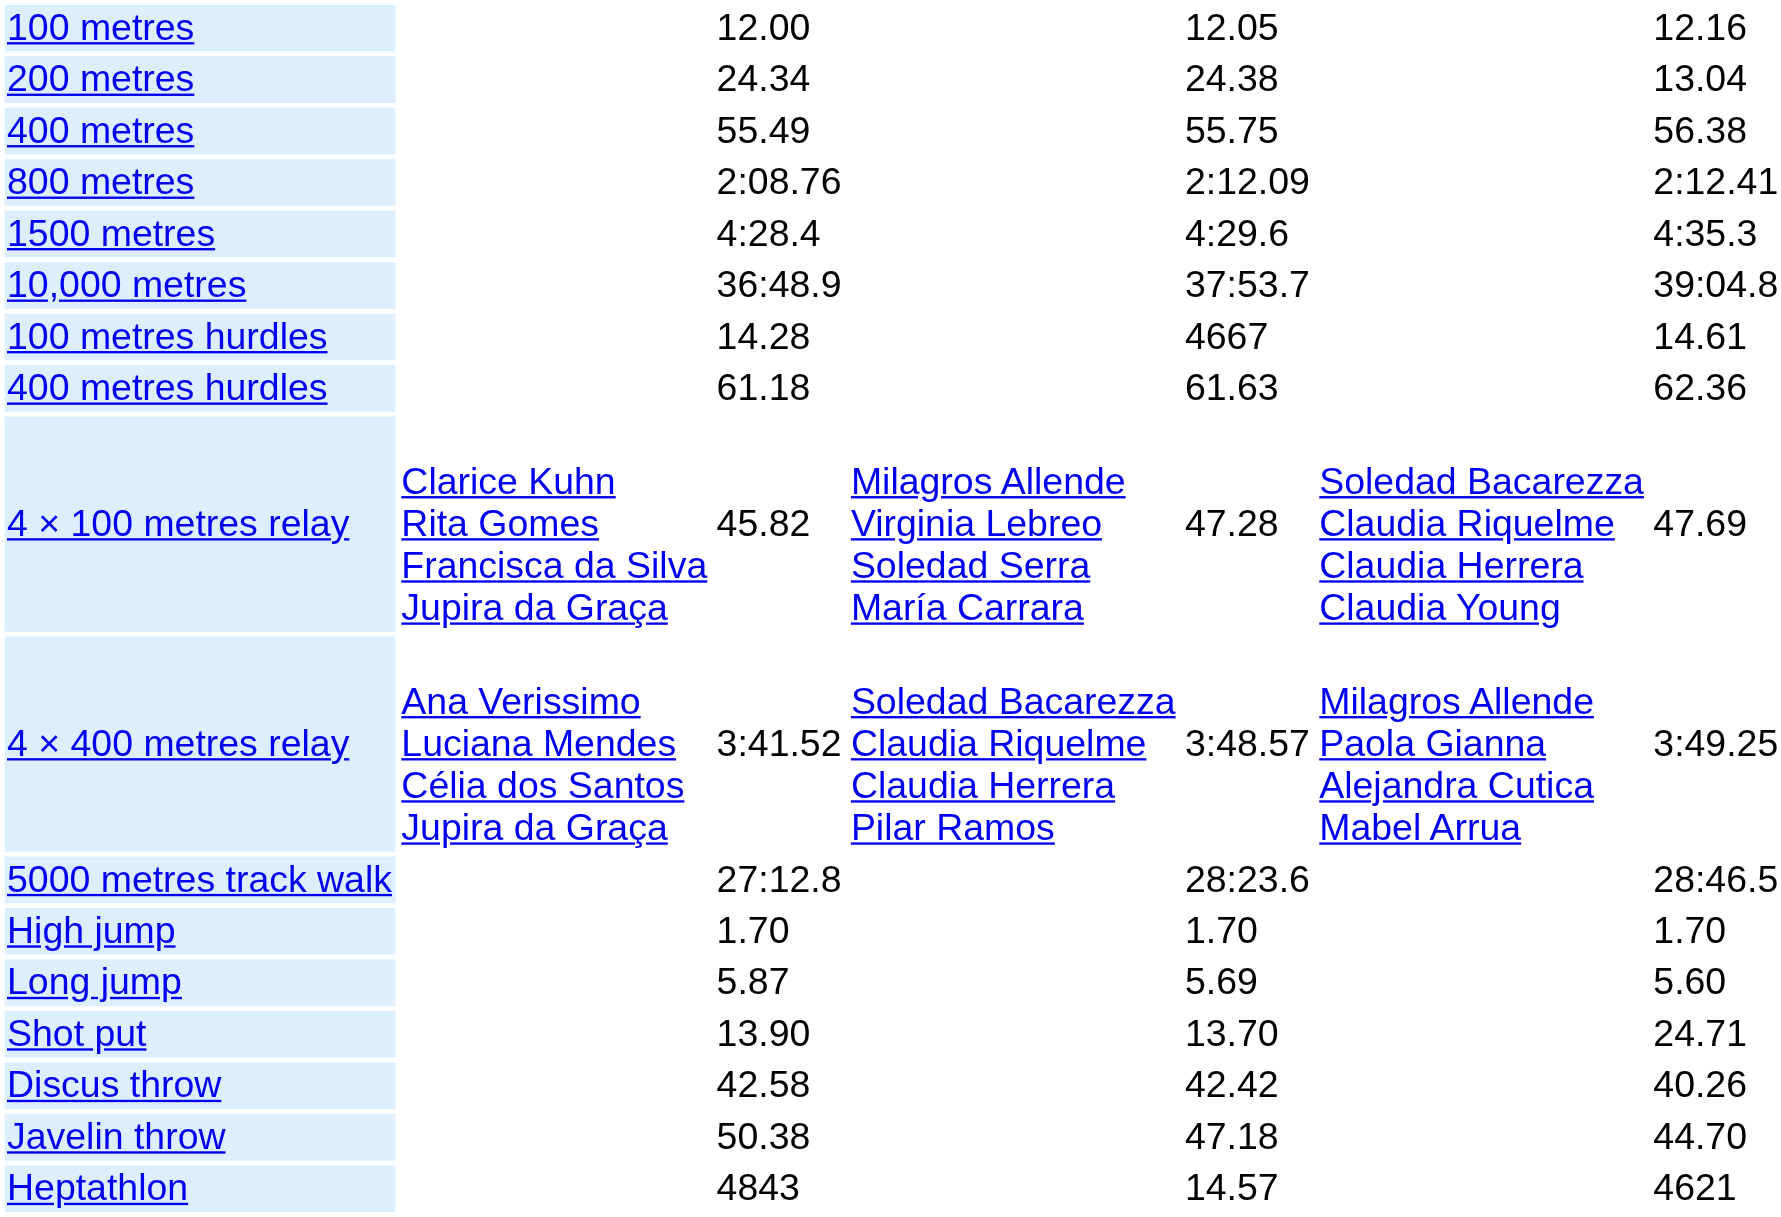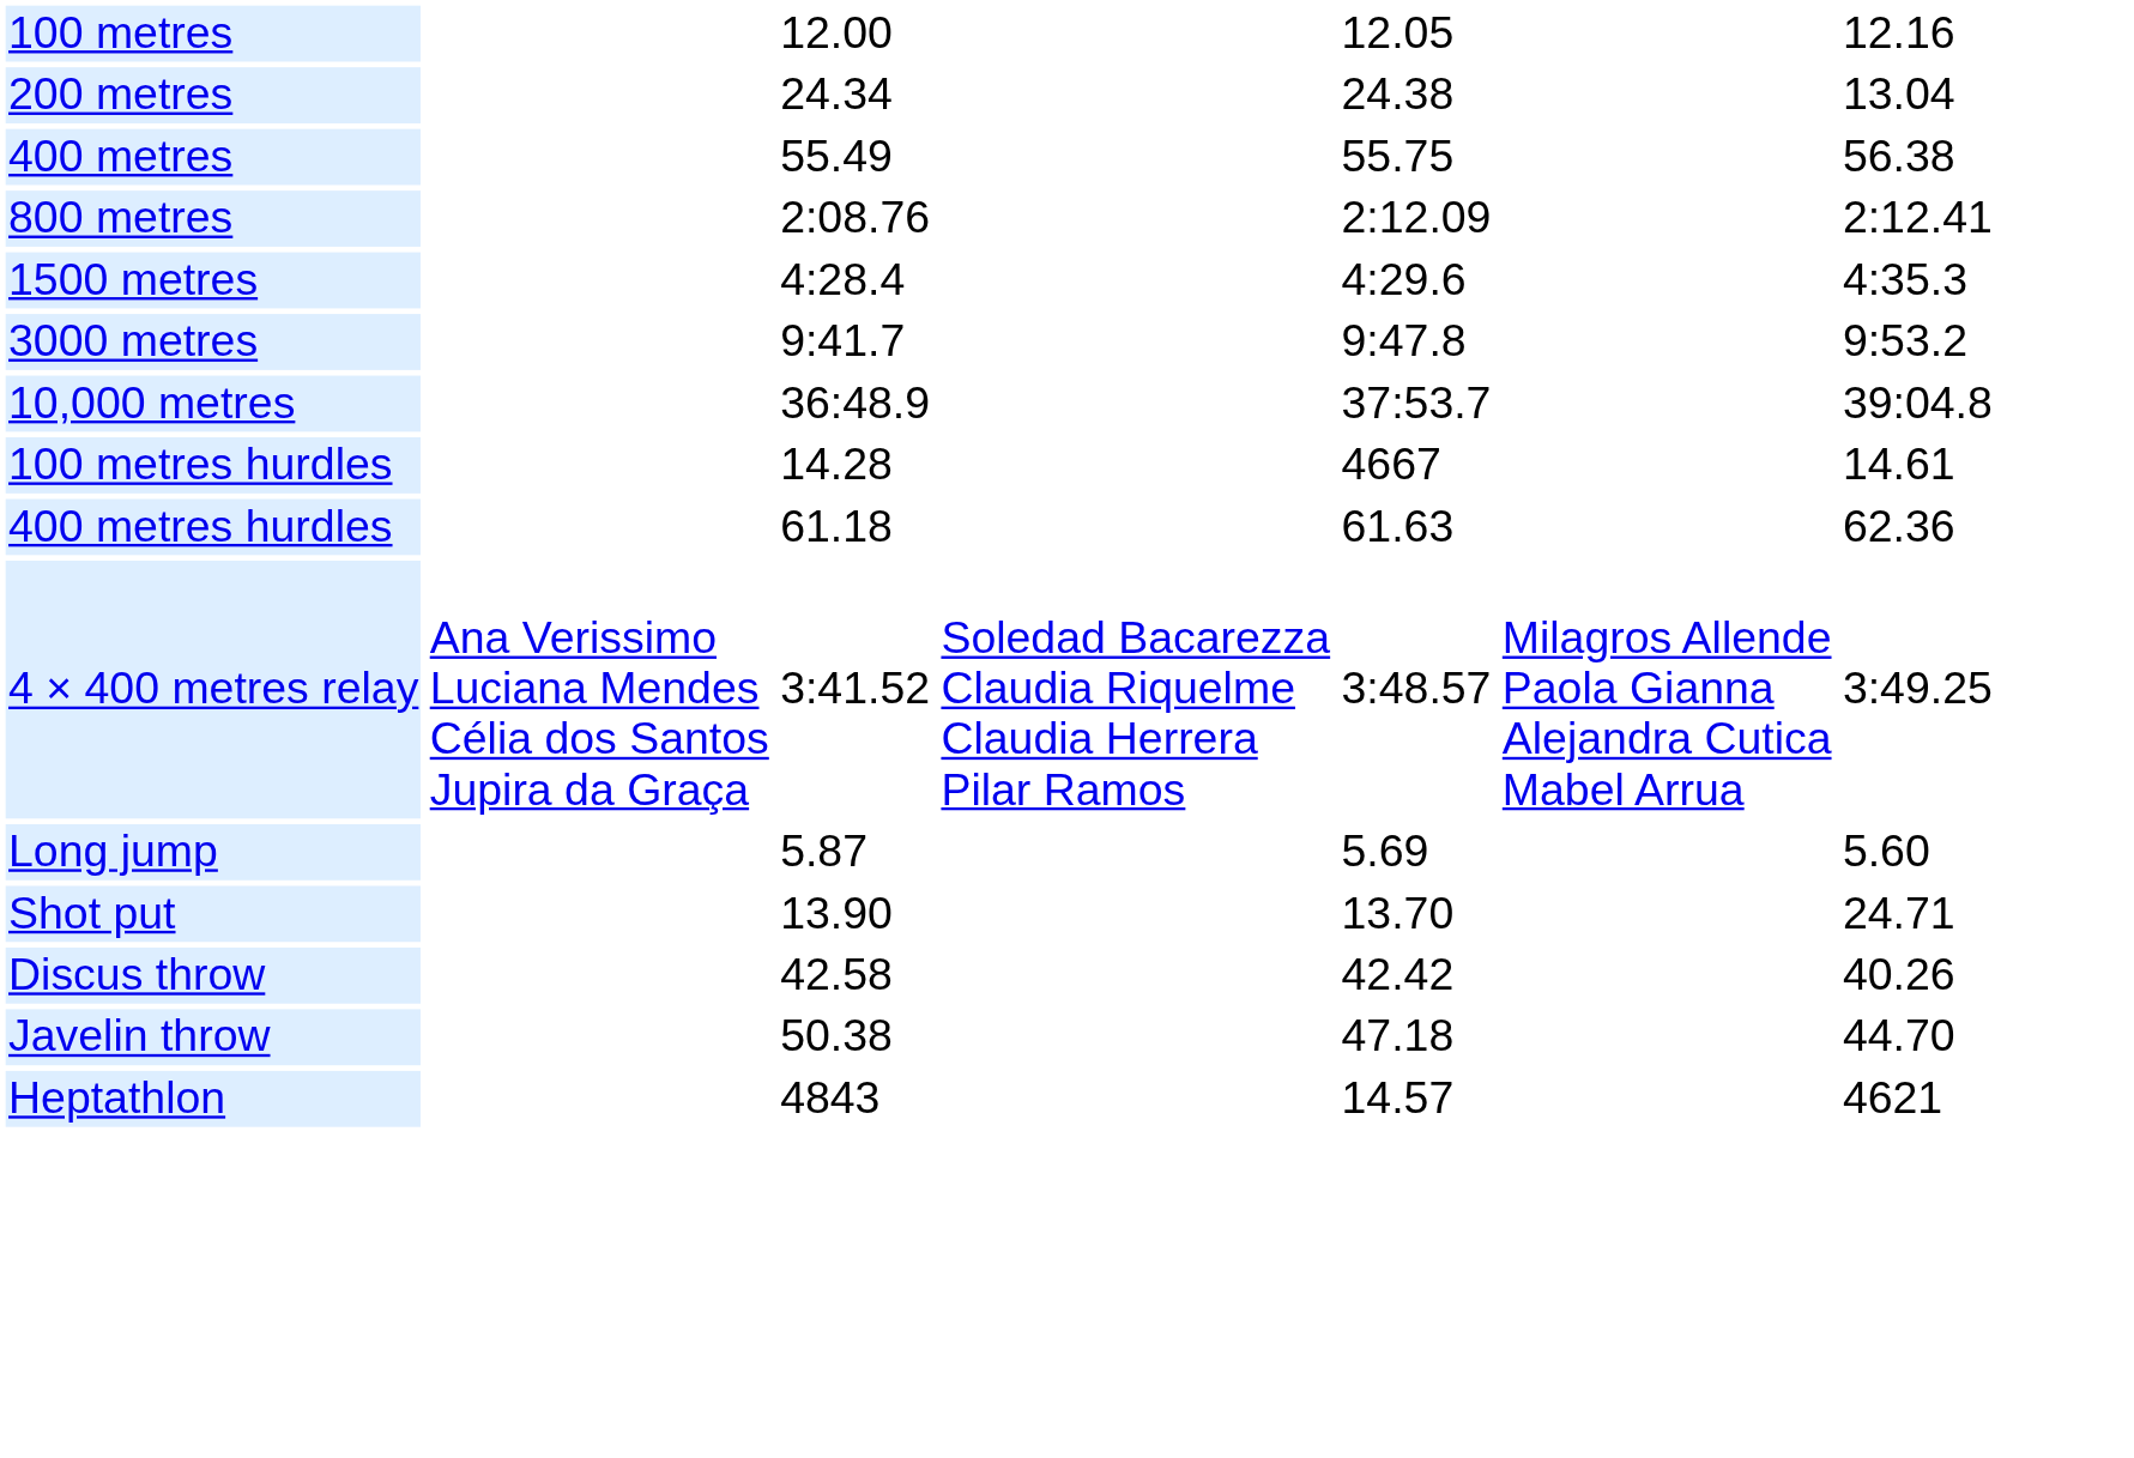+ row: 3000 metres | 9:41.7 | 9:47.8 | 9:53.2
- row: 4 × 100 metres relay | Clarice Kuhn Rita Gomes Francisca da Silva Jupira da Graça | 45.82 | Milagros Allende Virginia Lebreo Soledad Serra María Carrara | 47.28 | Soledad Bacarezza Claudia Riquelme Claudia Herrera Claudia Young | 47.69
- row: 5000 metres track walk | 27:12.8 | 28:23.6 | 28:46.5
- row: High jump | 1.70 | 1.70 | 1.70
